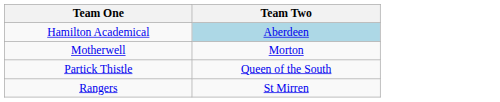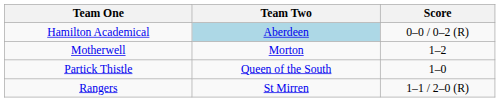+ column: Score | 0–0 / 0–2 (R) | 1–2 | 1–0 | 1–1 / 2–0 (R)
